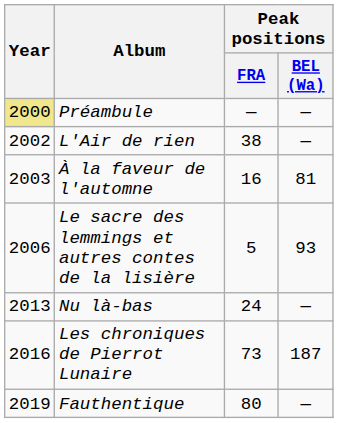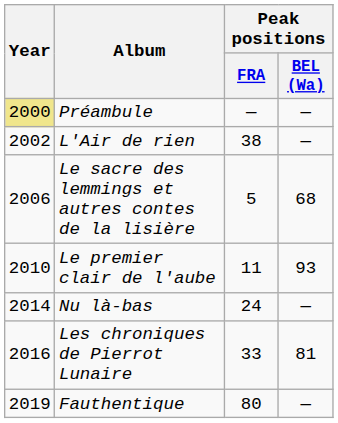- row: 2003 | À la faveur de l'automne | 16 | 81
Le sacre des lemmings et autres contes de la lisière | Peak positions / BEL (Wa): 93 -> 68
+ row: 2010 | Le premier clair de l'aube | 11 | 93
Nu là-bas | Year: 2013 -> 2014
Les chroniques de Pierrot Lunaire | Peak positions / FRA: 73 -> 33
Les chroniques de Pierrot Lunaire | Peak positions / BEL (Wa): 187 -> 81
